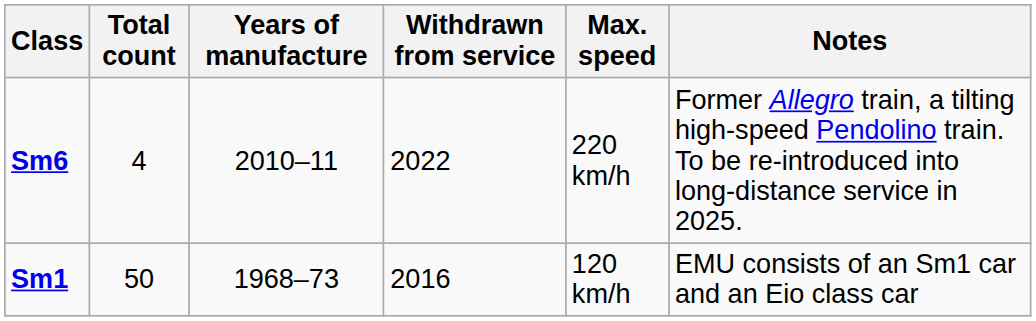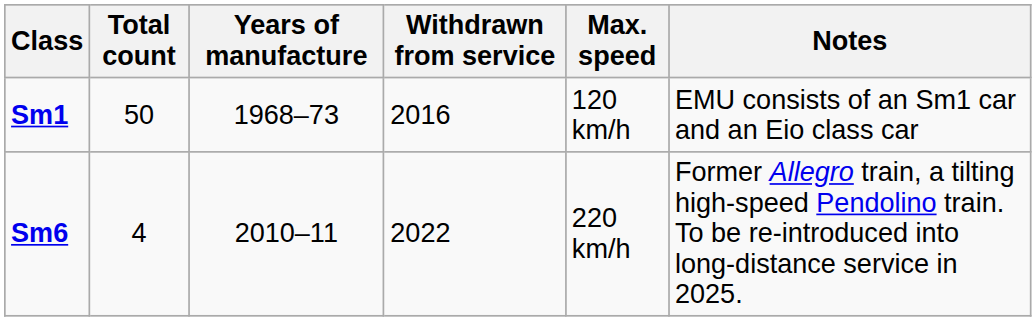rows swapped: Sm1 <-> Sm6
